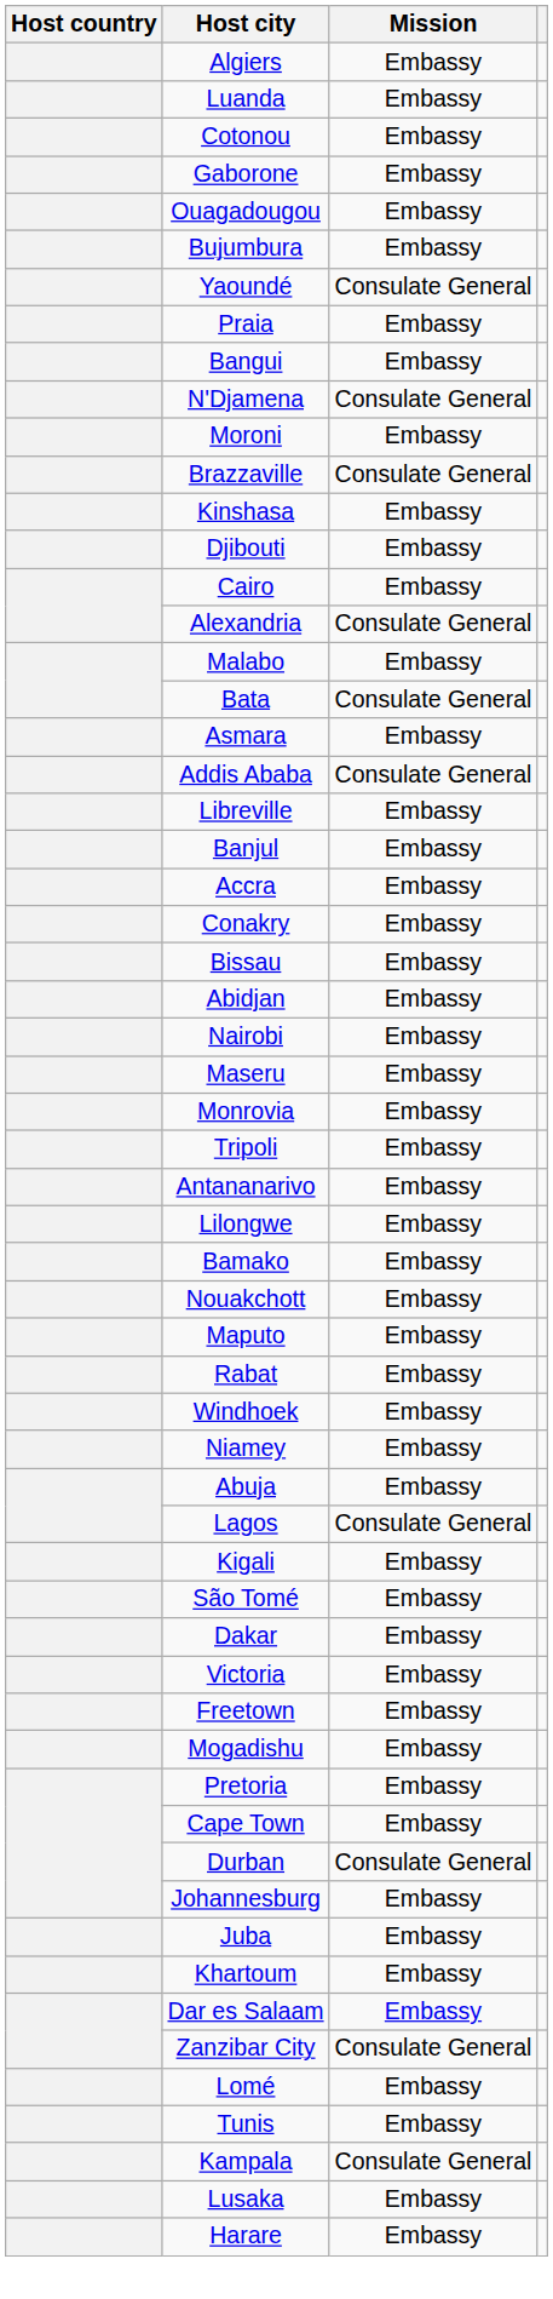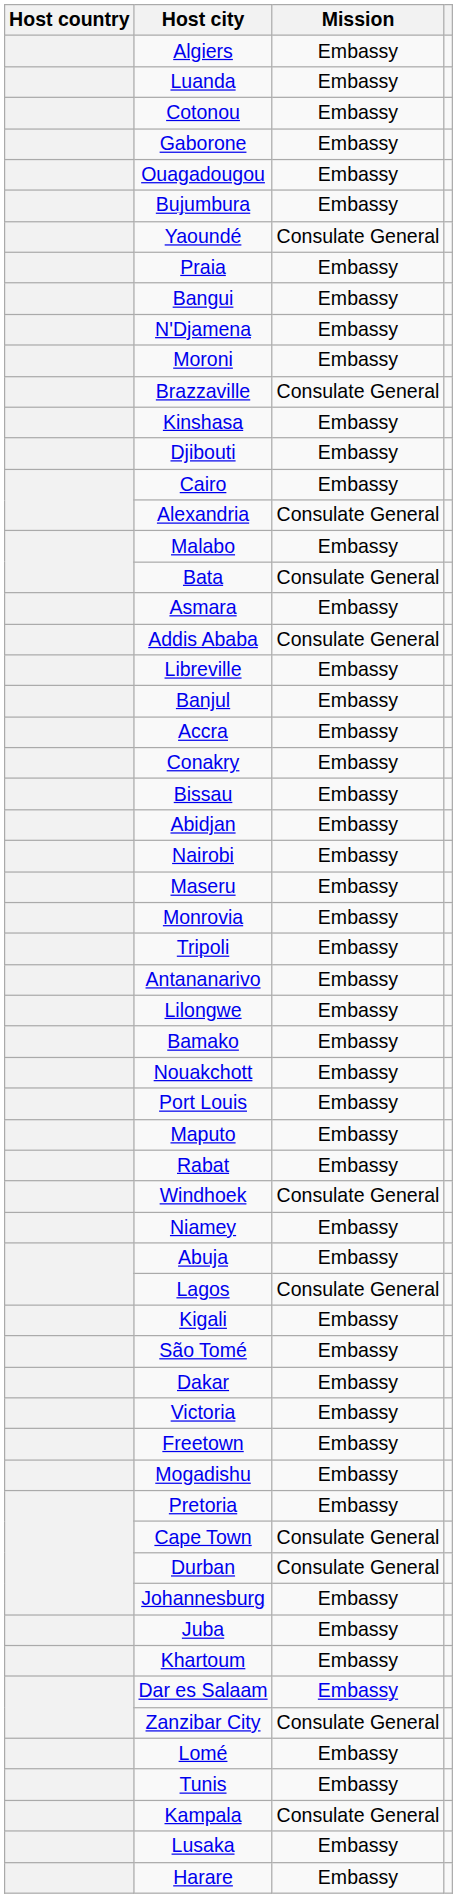N'Djamena | Mission: Consulate General -> Embassy
+ row: Port Louis | Embassy
Windhoek | Mission: Embassy -> Consulate General
Cape Town | Mission: Embassy -> Consulate General
